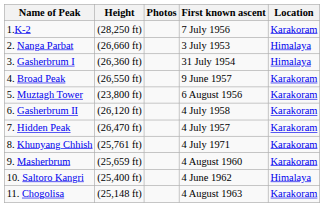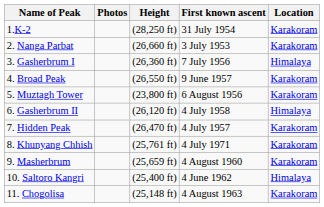columns swapped: Photos <-> Height
1.K-2 | First known ascent: 7 July 1956 -> 31 July 1954
2. Nanga Parbat | Location: Himalaya -> Karakoram
3. Gasherbrum I | First known ascent: 31 July 1954 -> 7 July 1956
6. Gasherbrum II | Location: Karakoram -> Himalaya
